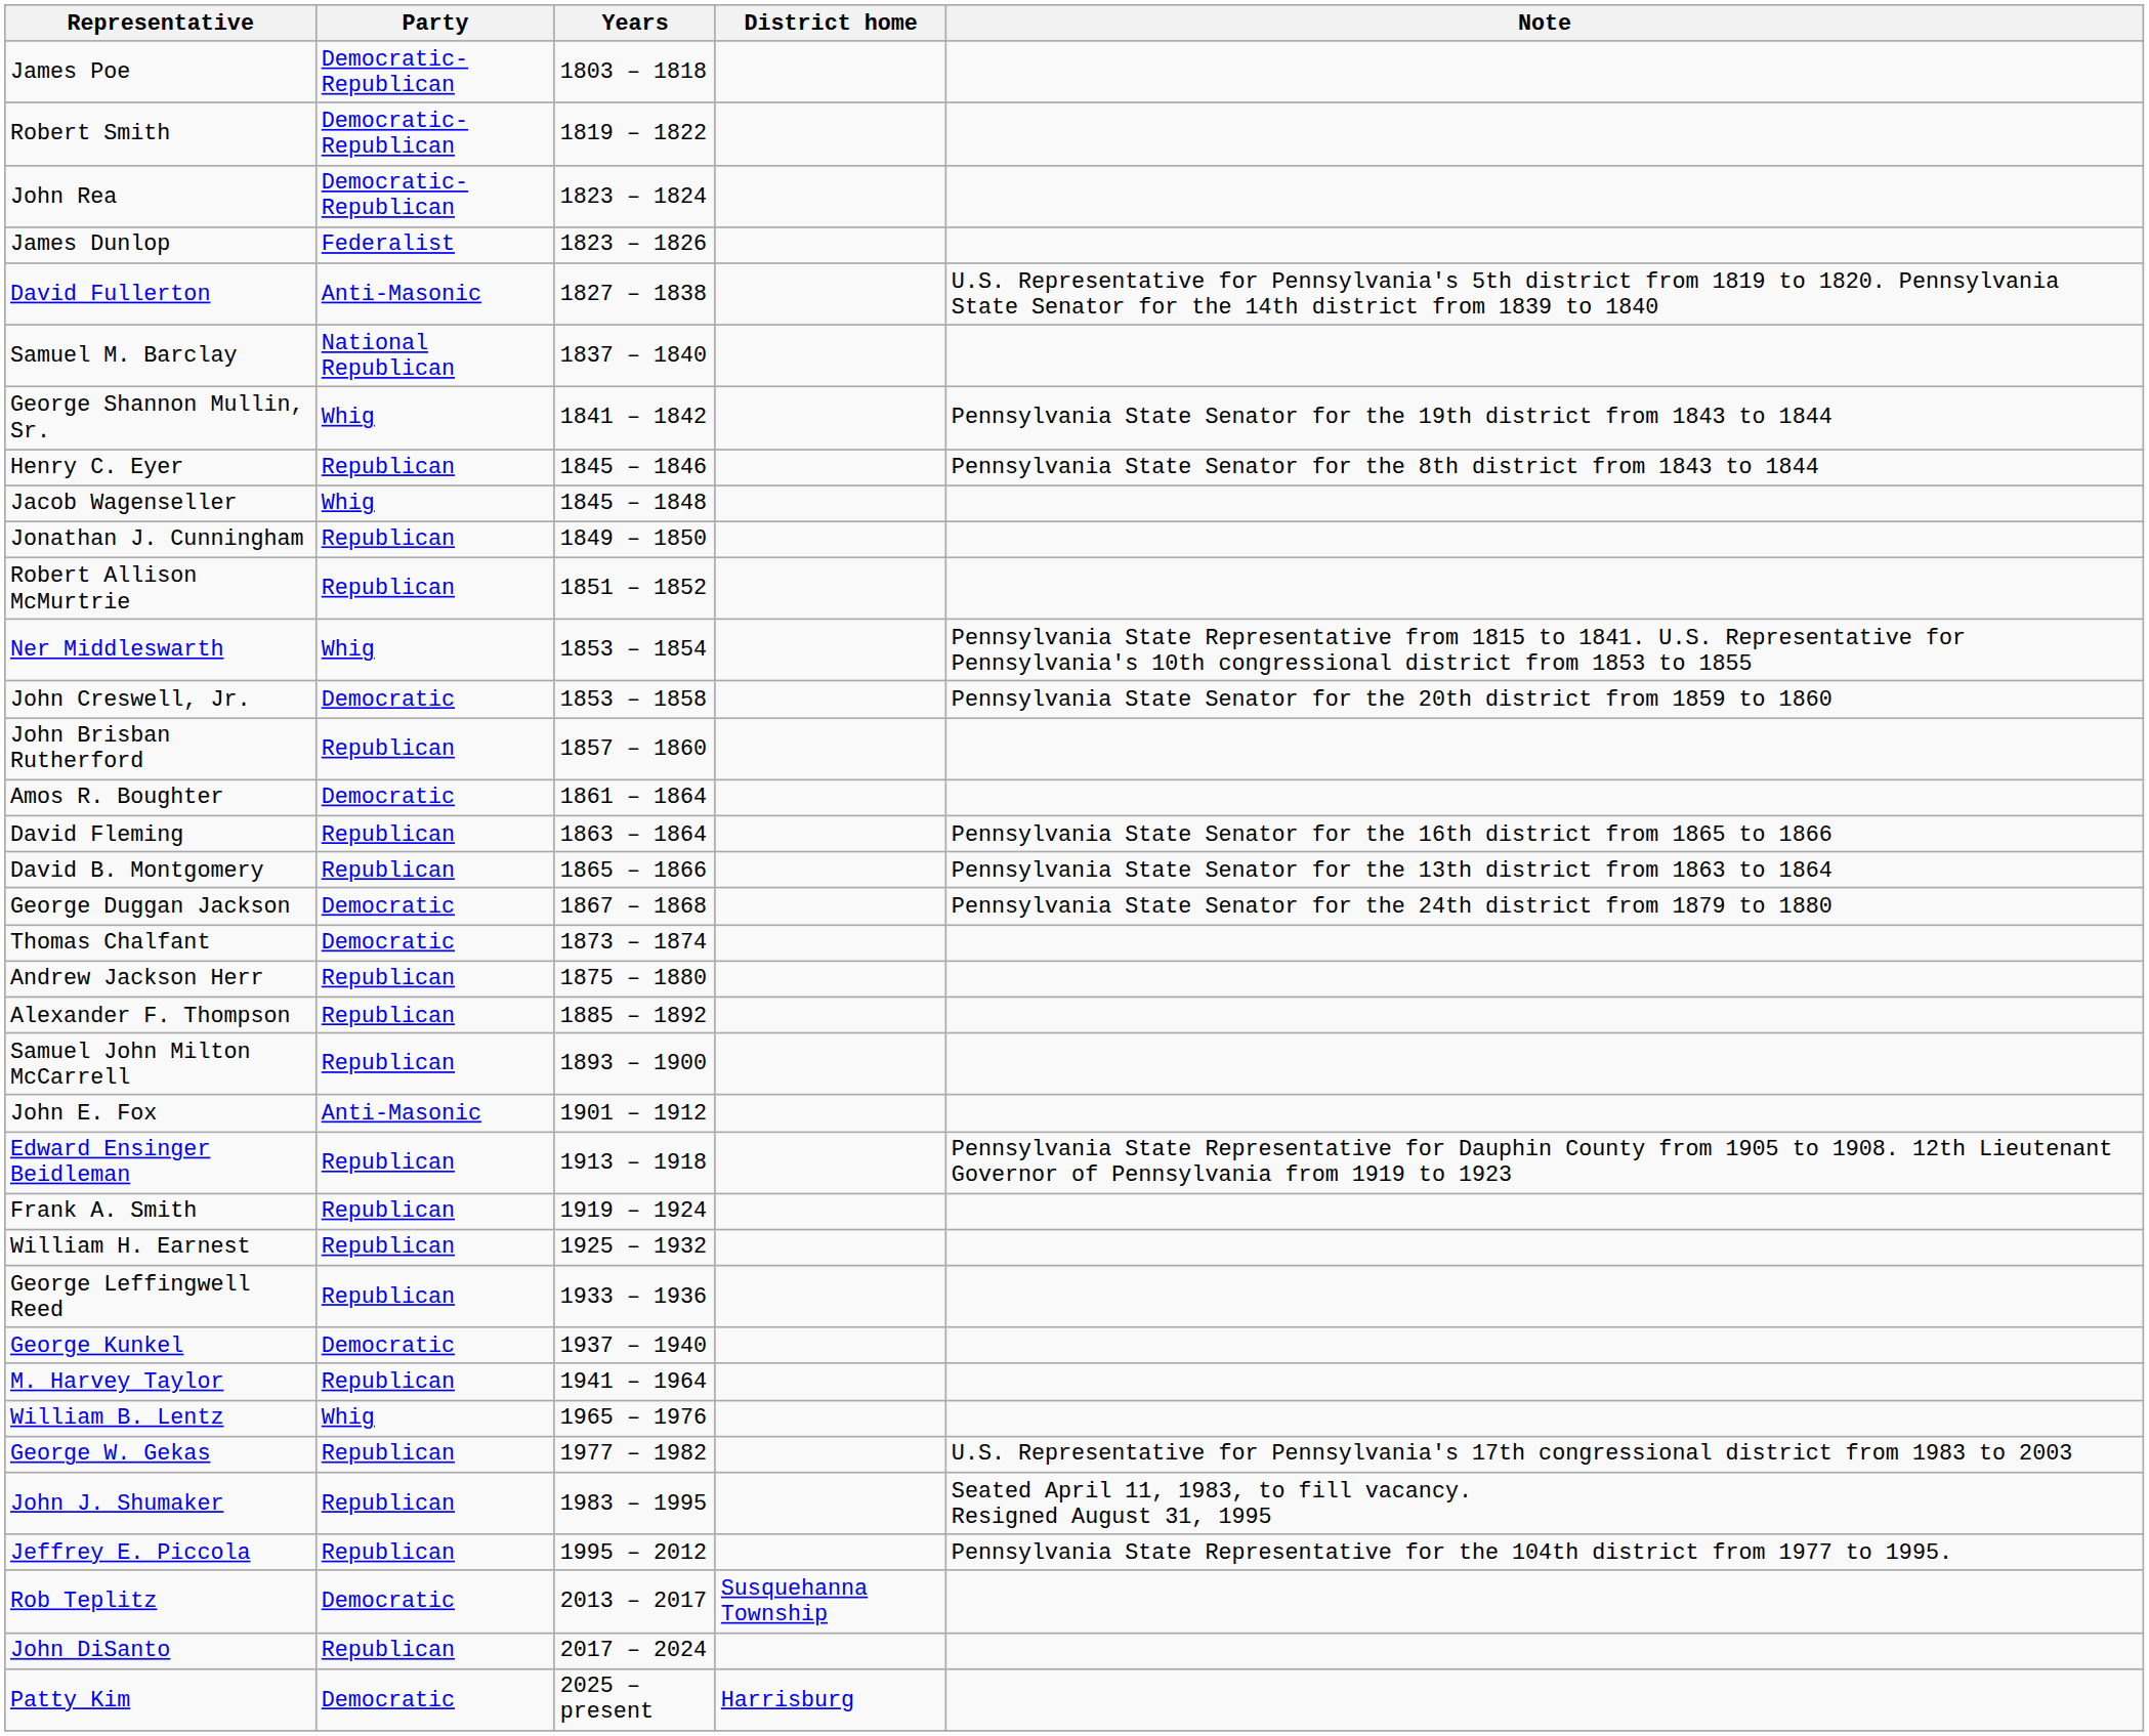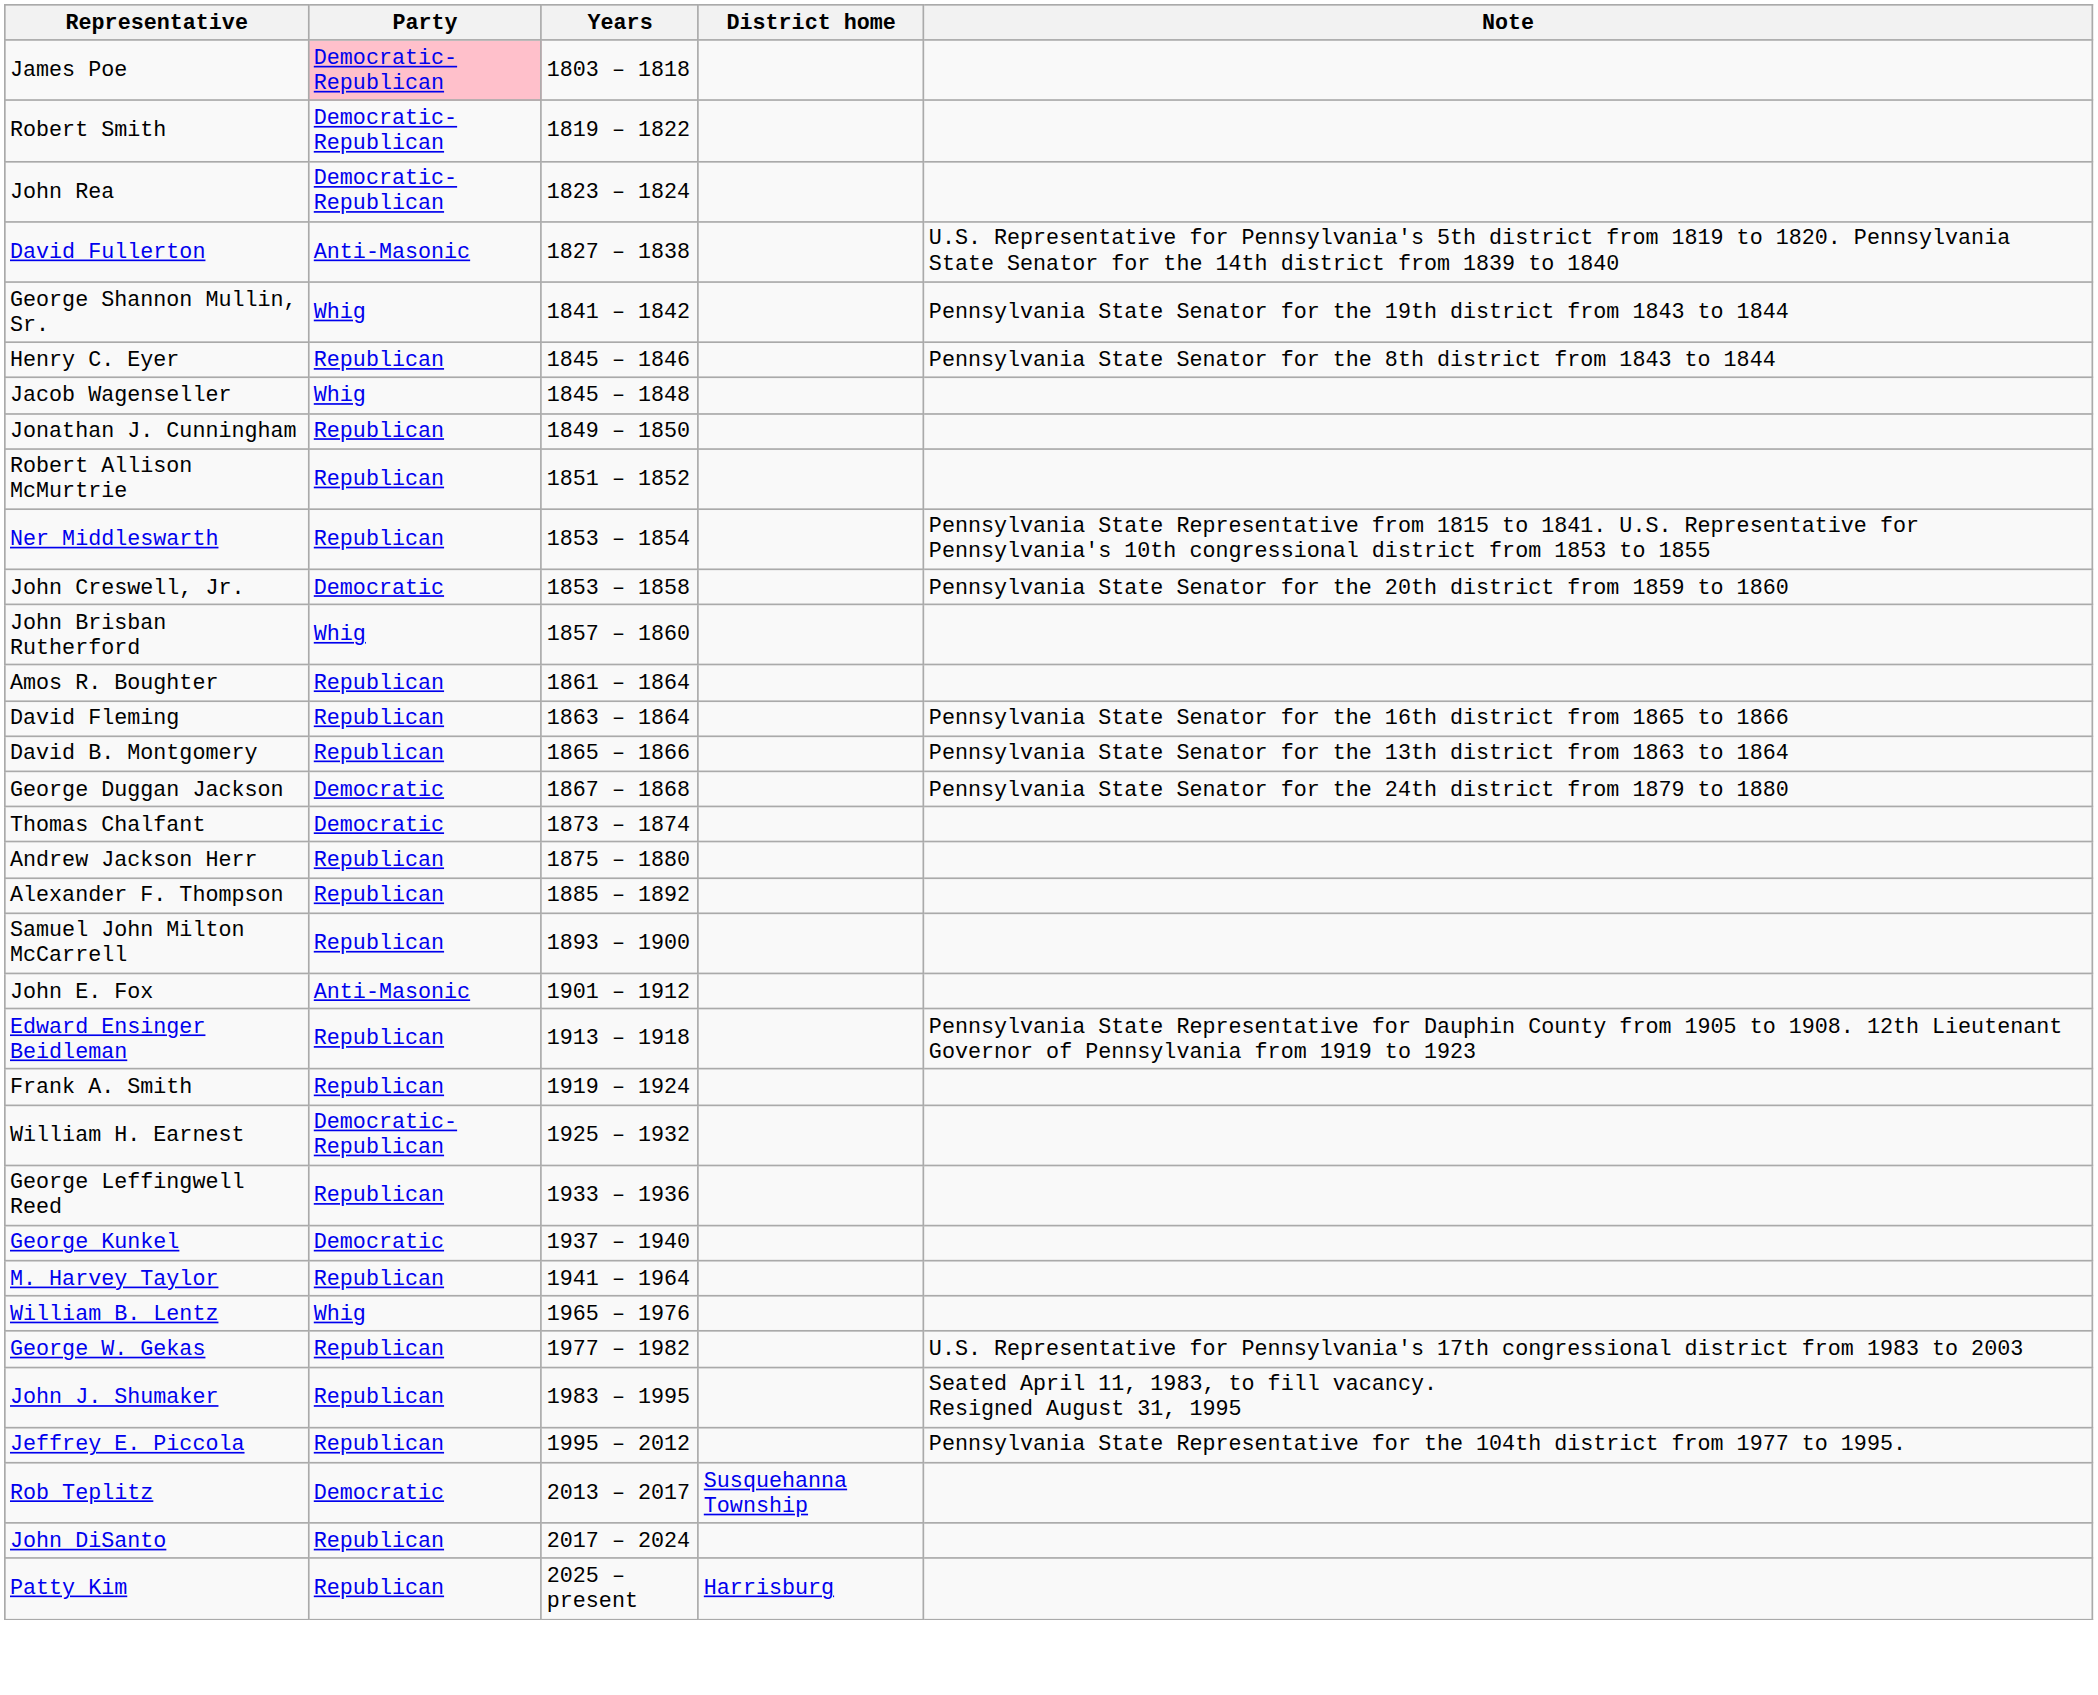James Poe | Party: no background -> pink background
- row: James Dunlop | Federalist | 1823 – 1826
- row: Samuel M. Barclay | National Republican | 1837 – 1840
Ner Middleswarth | Party: Whig -> Republican
John Brisban Rutherford | Party: Republican -> Whig
Amos R. Boughter | Party: Democratic -> Republican
William H. Earnest | Party: Republican -> Democratic-Republican
Patty Kim | Party: Democratic -> Republican
